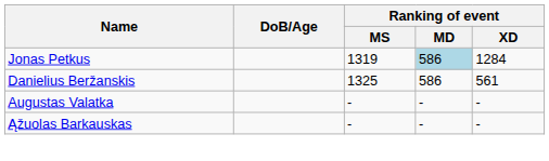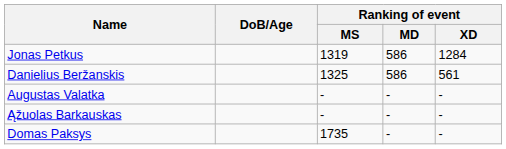Jonas Petkus | Ranking of event / MD: lightblue background -> no background
+ row: Domas Paksys | 1735 | - | -
